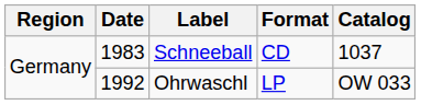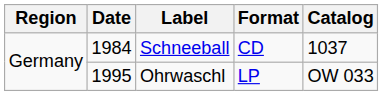Schneeball | Date: 1983 -> 1984
Ohrwaschl | Date: 1992 -> 1995
